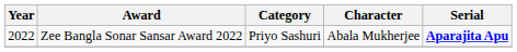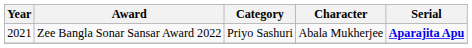Zee Bangla Sonar Sansar Award 2022 | Year: 2022 -> 2021
